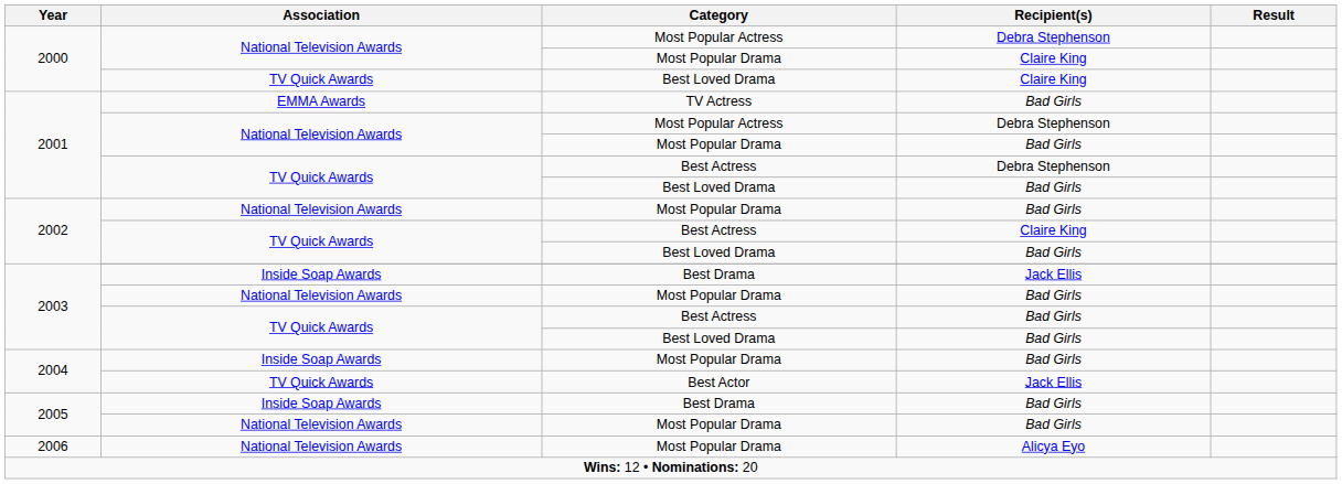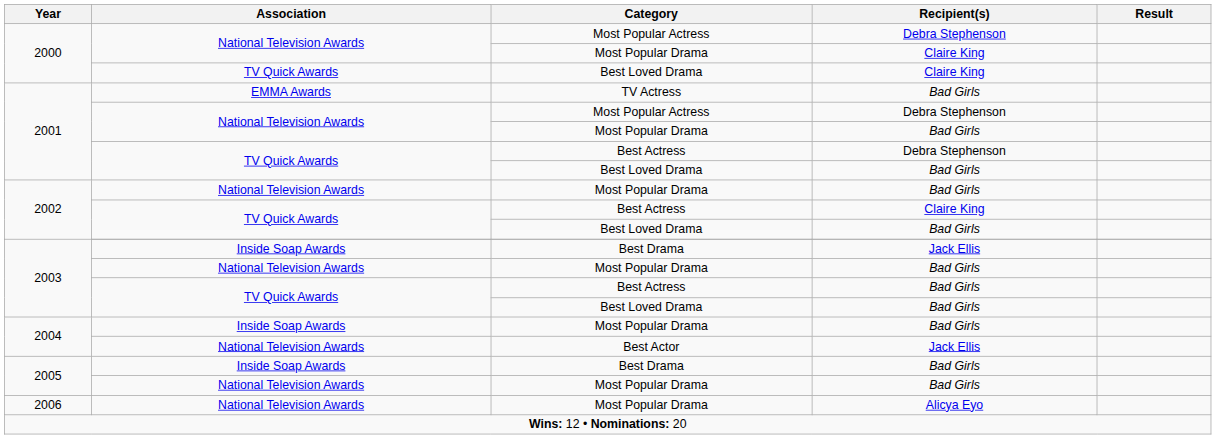Best Actor | Association: TV Quick Awards -> National Television Awards
